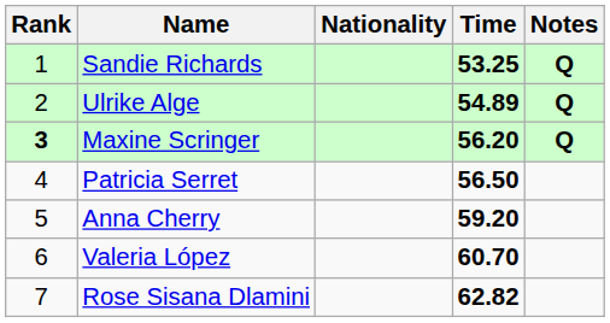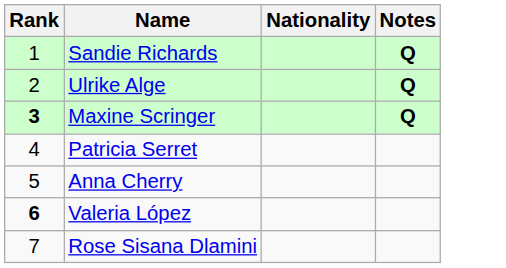- column: Time | 53.25 | 54.89 | 56.20 | 56.50 | 59.20 | 60.70 | 62.82
Valeria López | Rank: normal -> bold
